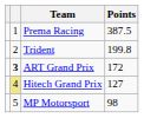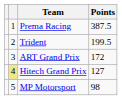Trident | Points: 199.8 -> 199.5
ART Grand Prix | column 2: bold -> normal
